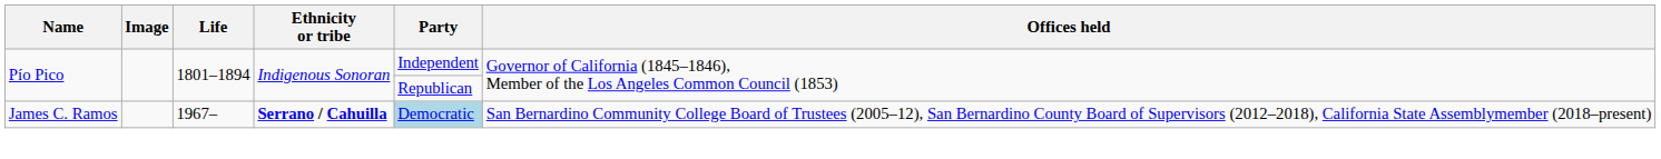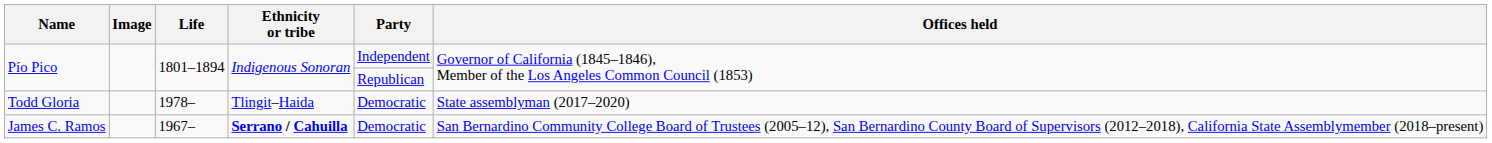+ row: Todd Gloria | 1978– | Tlingit–Haida | Democratic | State assemblyman (2017–2020)
James C. Ramos | Party: lightblue background -> no background
